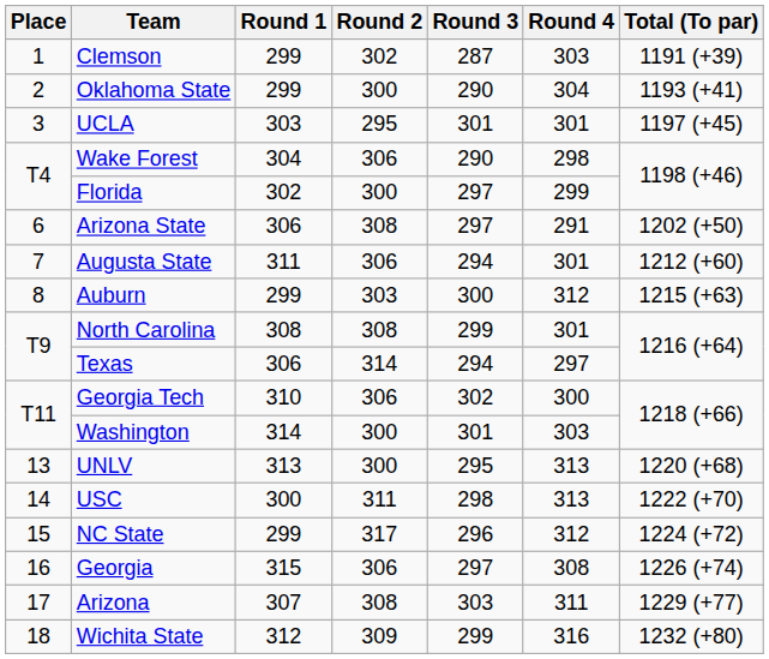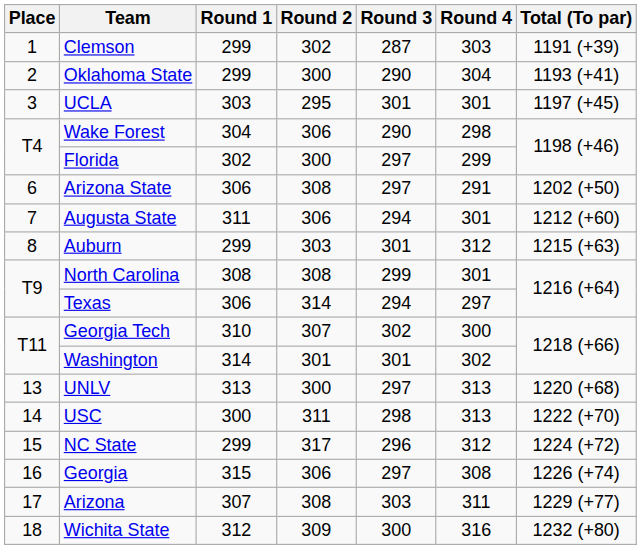Auburn | Round 3: 300 -> 301
Georgia Tech | Round 2: 306 -> 307
Washington | Round 2: 300 -> 301
Washington | Round 4: 303 -> 302
UNLV | Round 3: 295 -> 297
Wichita State | Round 3: 299 -> 300
